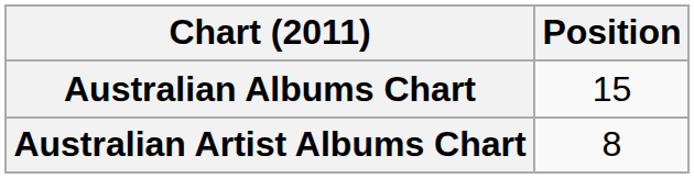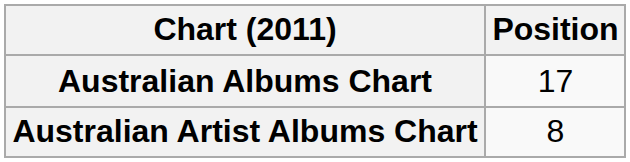Australian Albums Chart | Position: 15 -> 17
